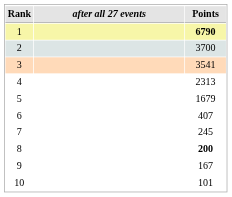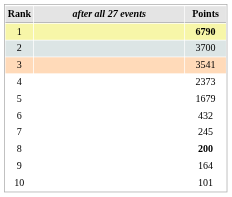4 | Points: 2313 -> 2373
6 | Points: 407 -> 432
9 | Points: 167 -> 164
